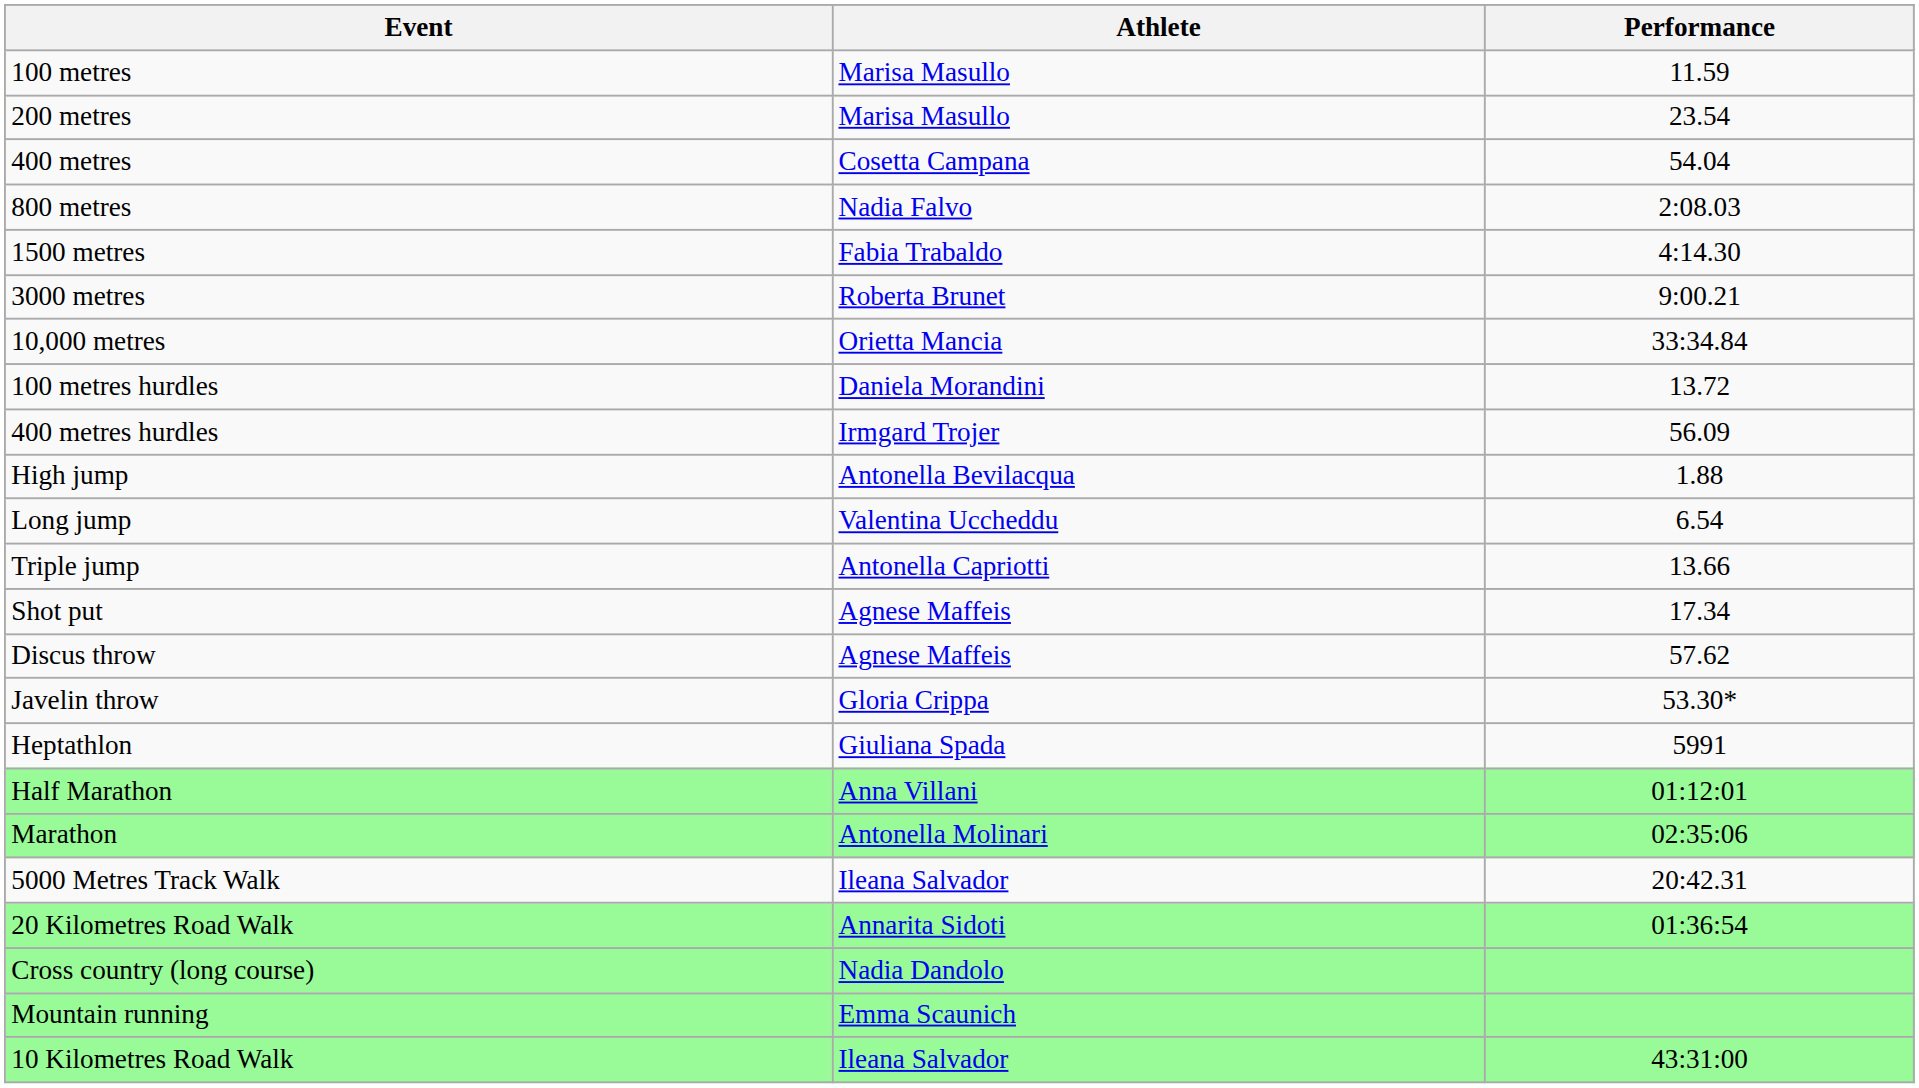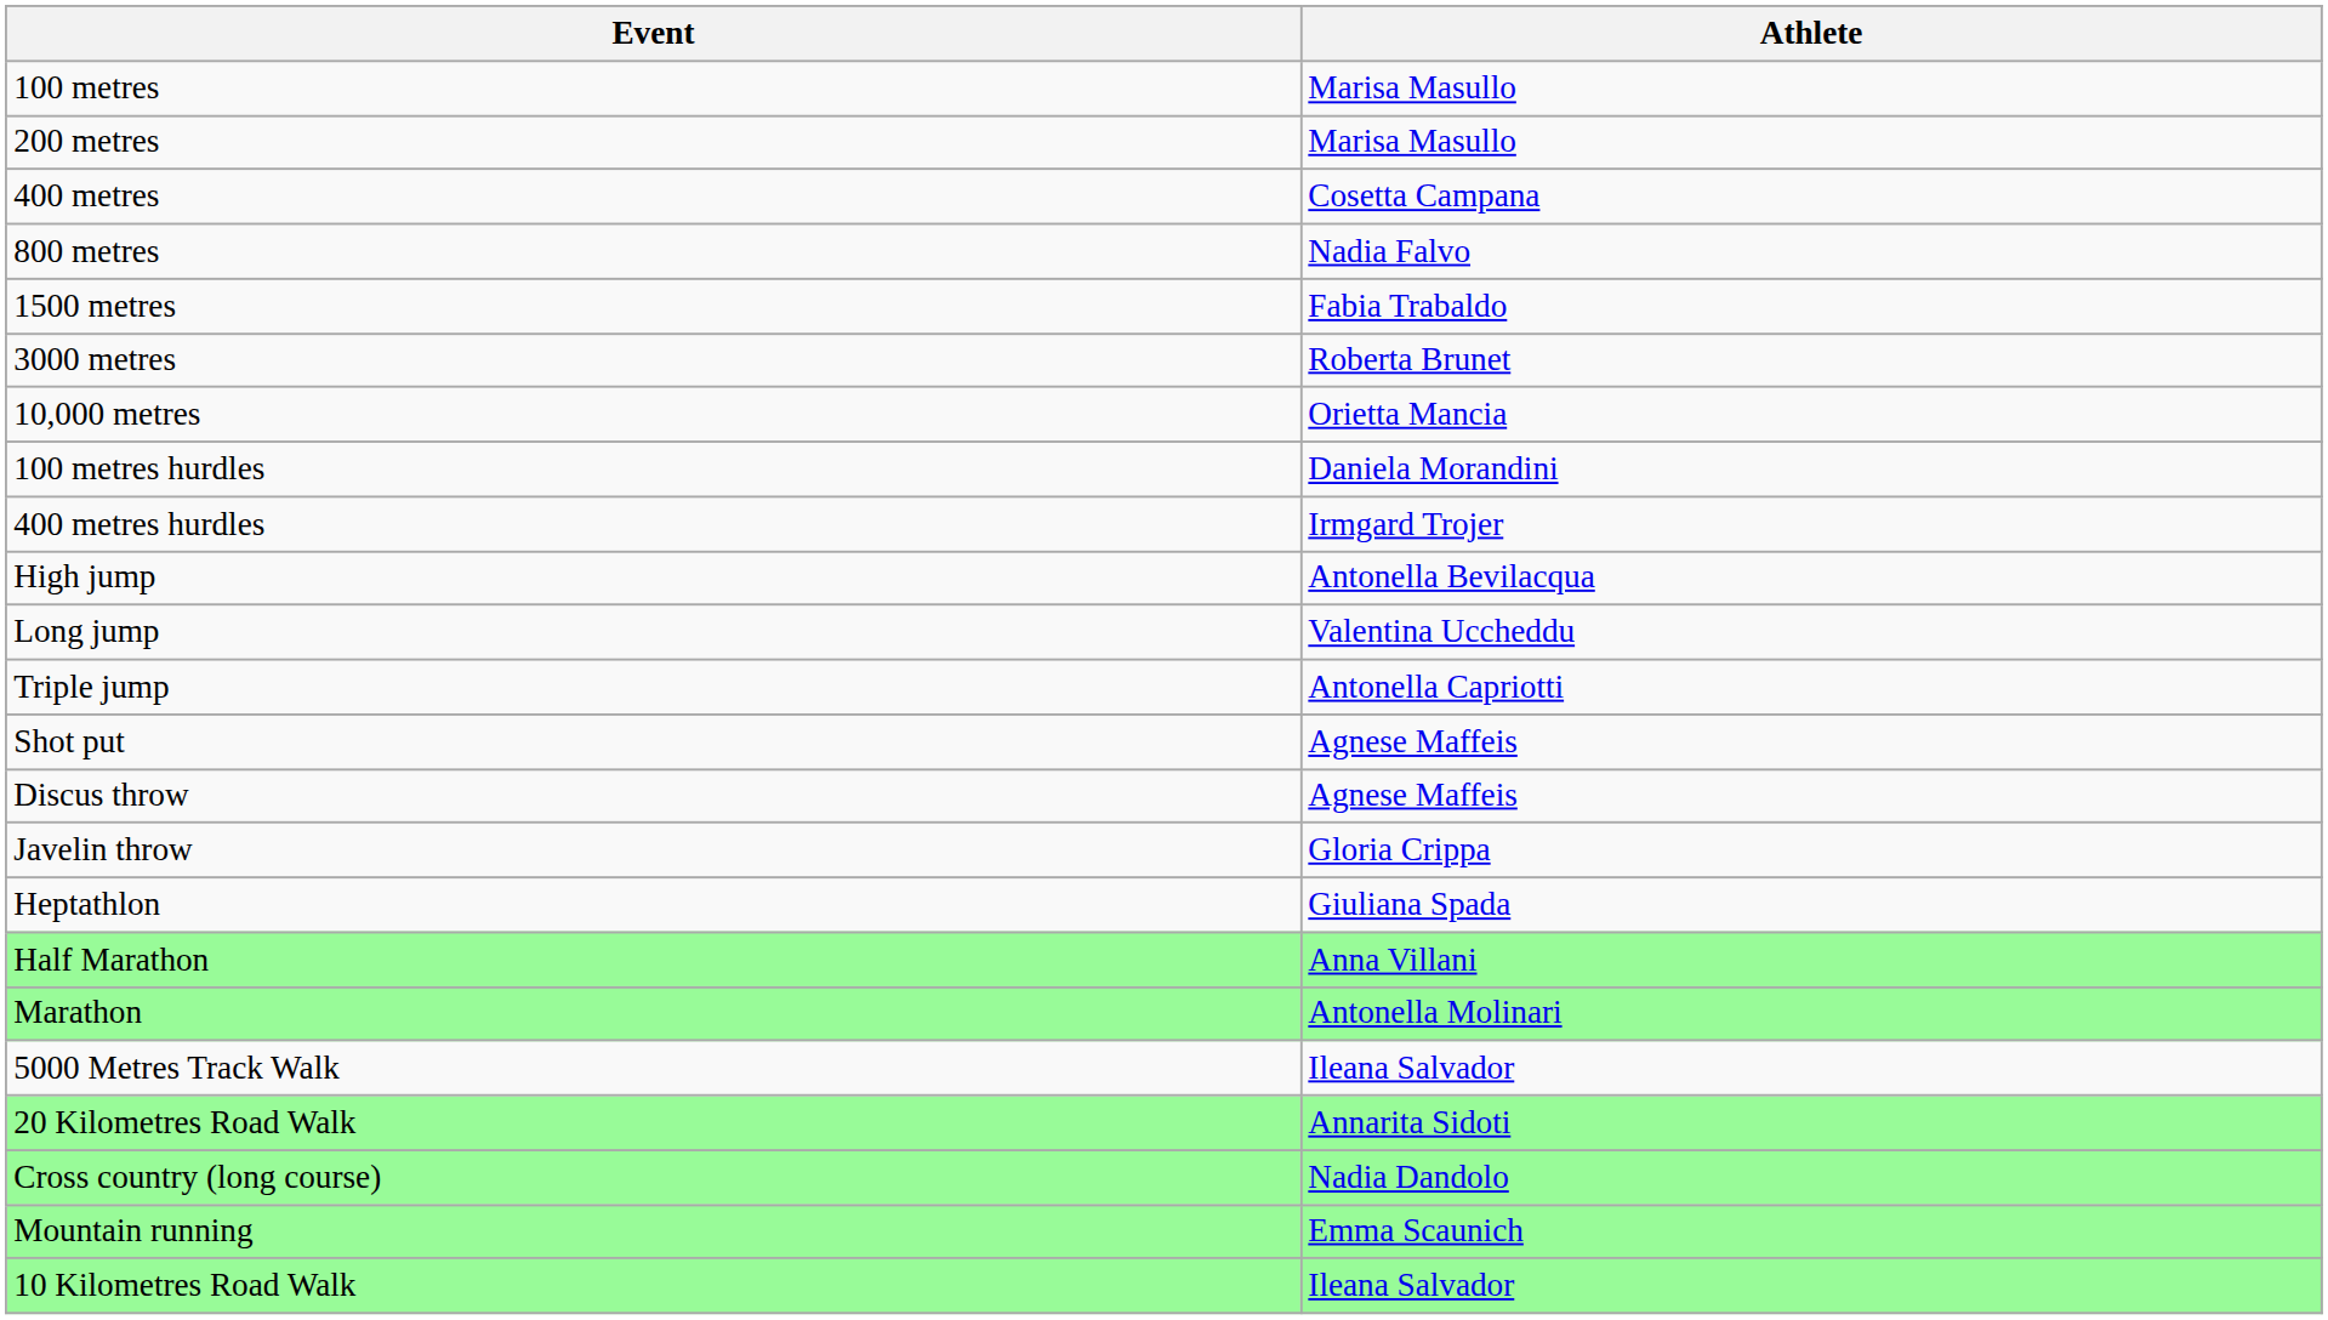- column: Performance | 11.59 | 23.54 | 54.04 | 2:08.03 | 4:14.30 | 9:00.21 | 33:34.84 | 13.72 | 56.09 | 1.88 | 6.54 | 13.66 | 17.34 | 57.62 | 53.30* | 5991 | 01:12:01 | 02:35:06 | 20:42.31 | 01:36:54 | 43:31:00
